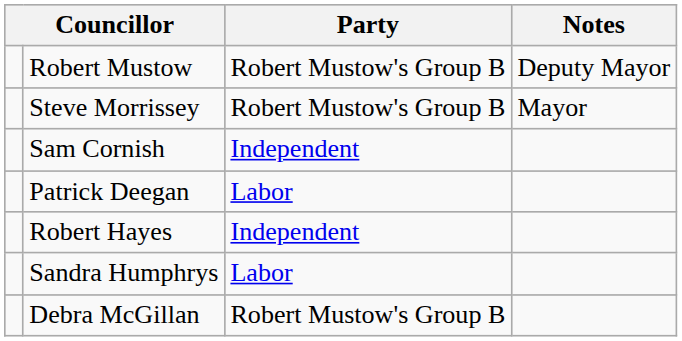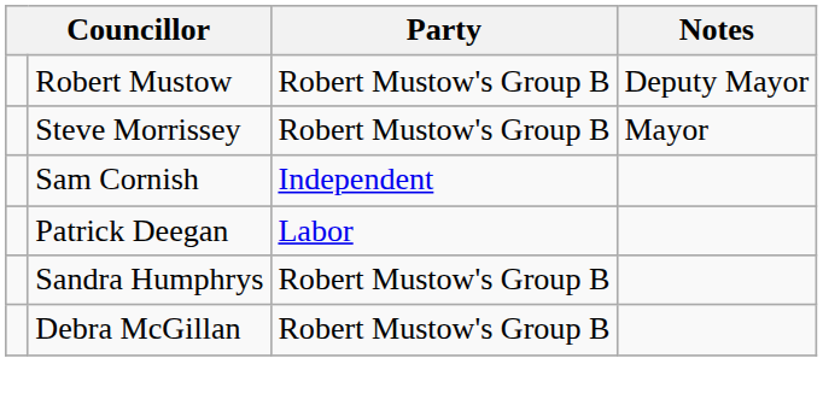- row: Robert Hayes | Independent
Sandra Humphrys | Party: Labor -> Robert Mustow's Group B
